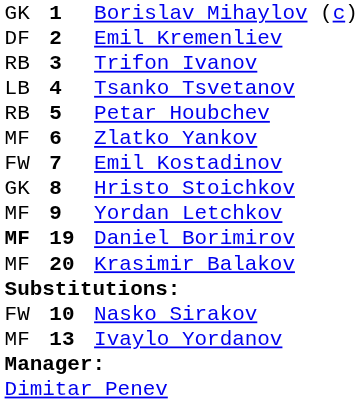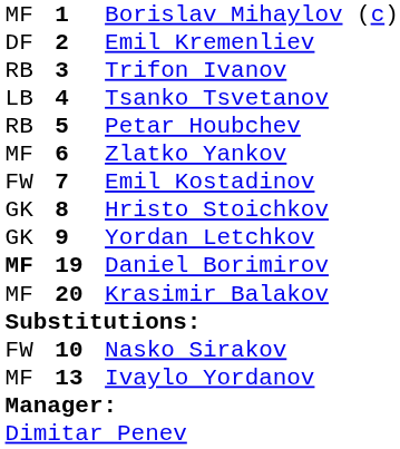Borislav Mihaylov (c) | column 1: GK -> MF
Yordan Letchkov | column 1: MF -> GK
